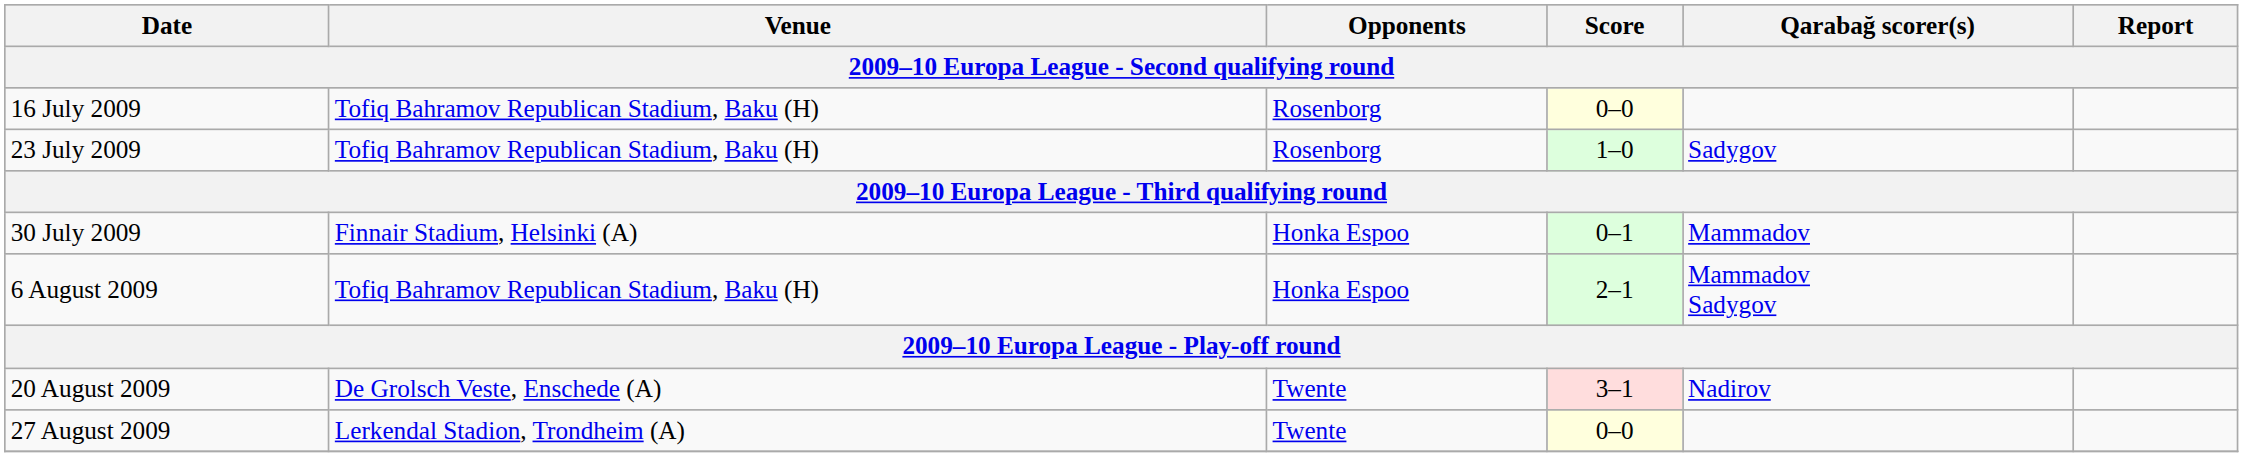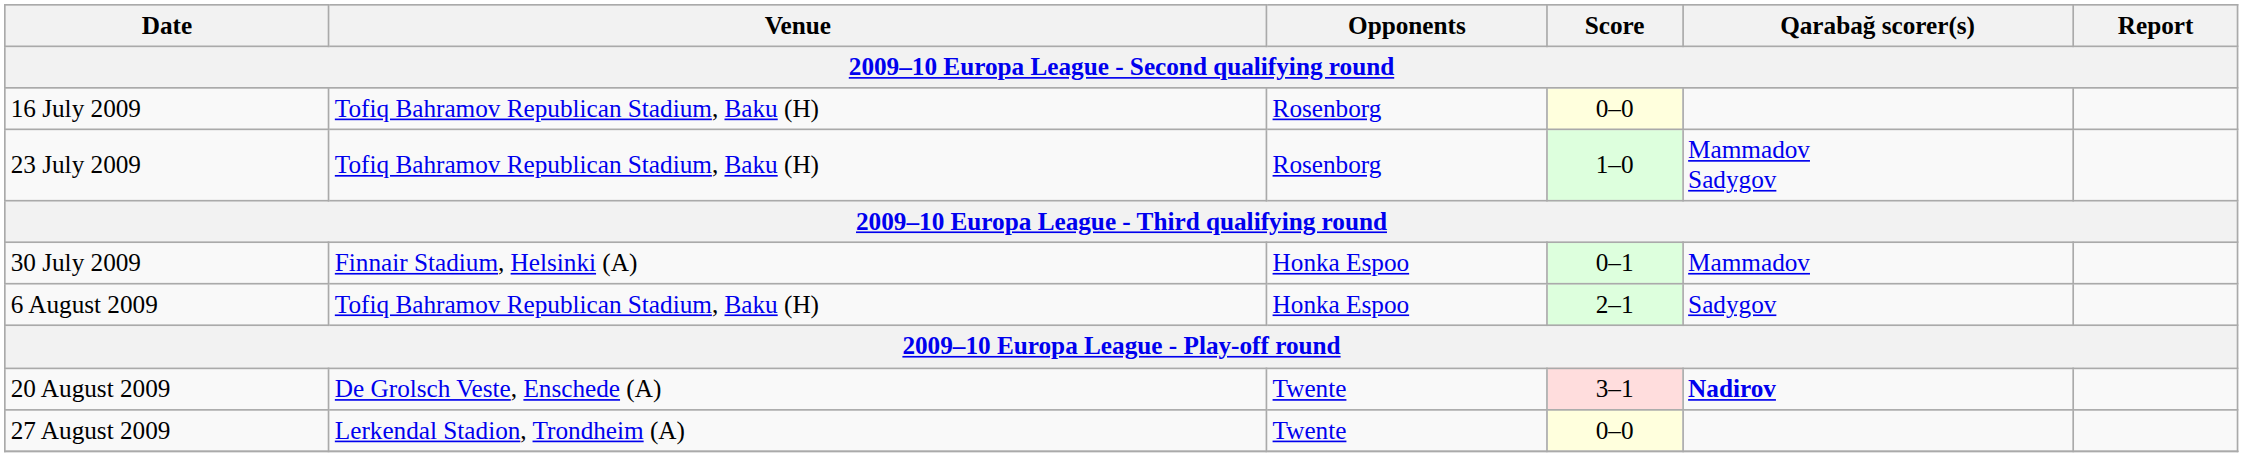23 July 2009 | Qarabağ scorer(s): Sadygov -> Mammadov Sadygov
6 August 2009 | Qarabağ scorer(s): Mammadov Sadygov -> Sadygov
20 August 2009 | Qarabağ scorer(s): normal -> bold
